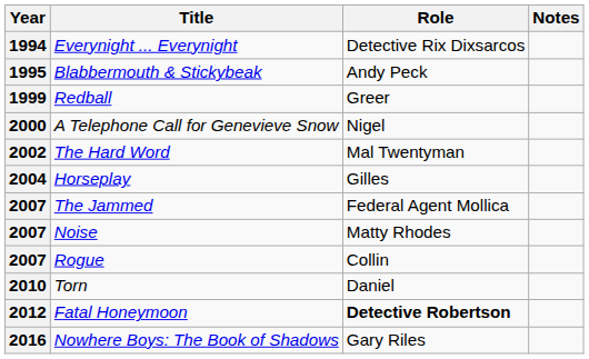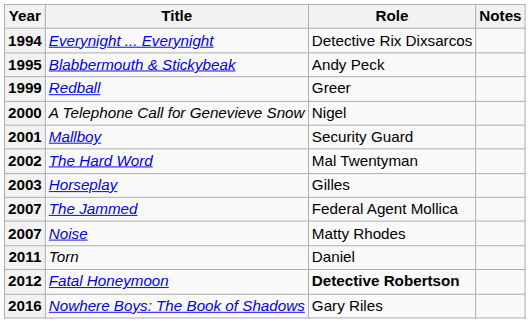+ row: 2001 | Mallboy | Security Guard
Horseplay | Year: 2004 -> 2003
- row: 2007 | Rogue | Collin
Torn | Year: 2010 -> 2011
